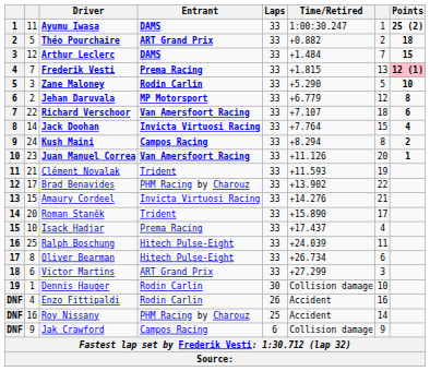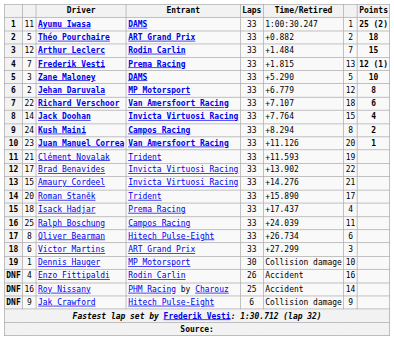Arthur Leclerc | Entrant: DAMS -> Rodin Carlin
Frederik Vesti | Points: pink background -> no background
Zane Maloney | Entrant: Rodin Carlin -> DAMS
Brad Benavides | Entrant: PHM Racing by Charouz -> Invicta Virtuosi Racing
Isack Hadjar | column 2: 10 -> 18
Ralph Boschung | Entrant: Hitech Pulse-Eight -> Campos Racing
Dennis Hauger | Entrant: Rodin Carlin -> MP Motorsport
Jak Crawford | Entrant: Campos Racing -> Hitech Pulse-Eight
